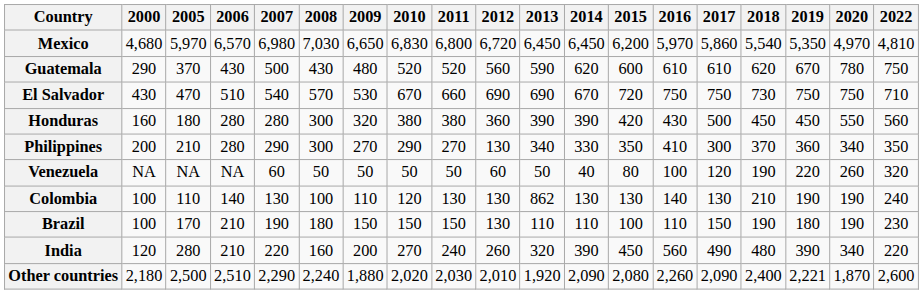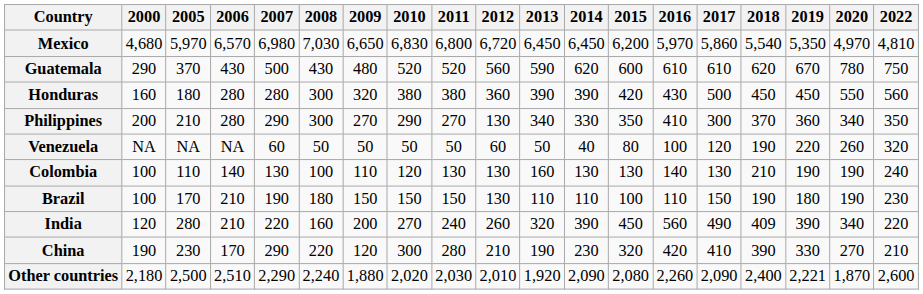- row: El Salvador | 430 | 470 | 510 | 540 | 570 | 530 | 670 | 660 | 690 | 690 | 670 | 720 | 750 | 750 | 730 | 750 | 750 | 710
Colombia | 2013: 862 -> 160
India | 2018: 480 -> 409
+ row: China | 190 | 230 | 170 | 290 | 220 | 120 | 300 | 280 | 210 | 190 | 230 | 320 | 420 | 410 | 390 | 330 | 270 | 210
